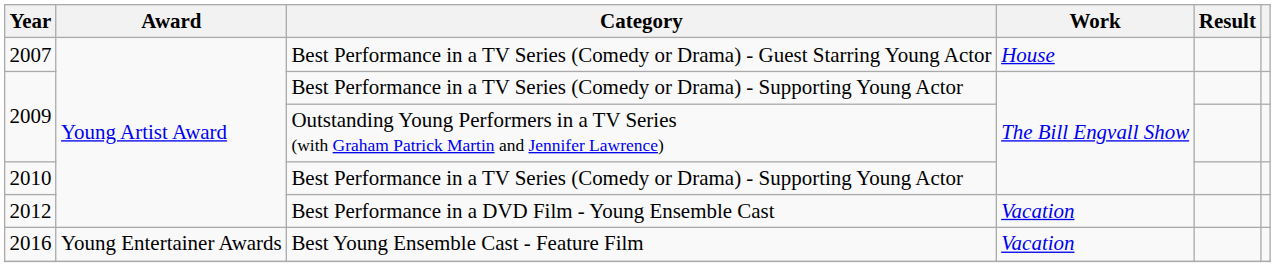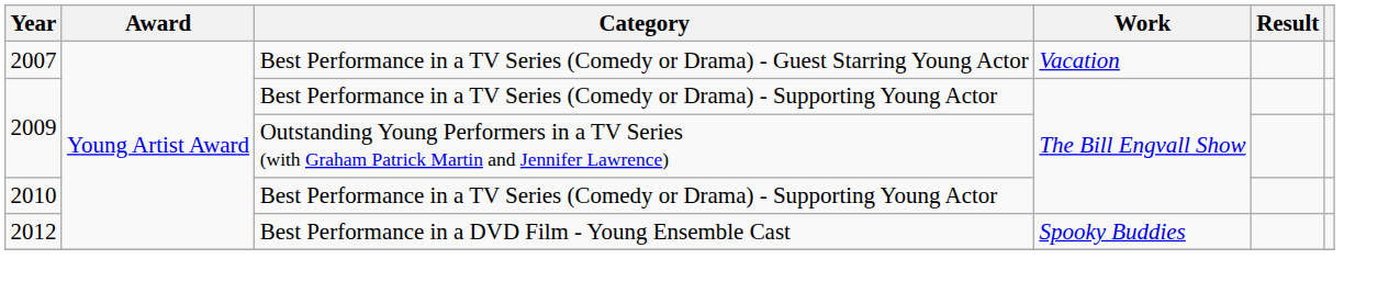2007 | Work: House -> Vacation
2012 | Work: Vacation -> Spooky Buddies
- row: 2016 | Young Entertainer Awards | Best Young Ensemble Cast - Feature Film | Vacation
